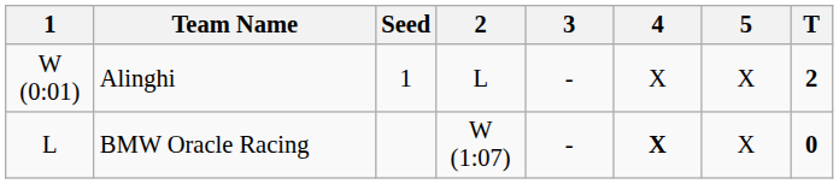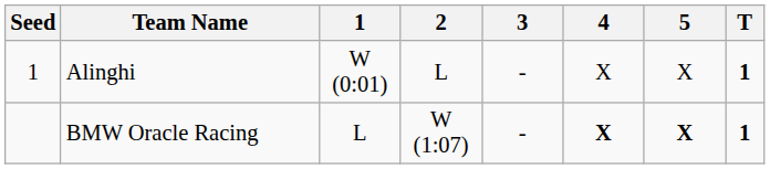columns swapped: Seed <-> 1
Alinghi | T: 2 -> 1
BMW Oracle Racing | 5: normal -> bold
BMW Oracle Racing | T: 0 -> 1
